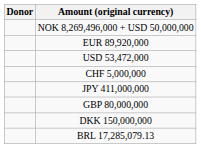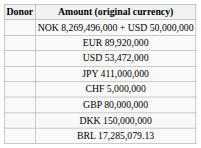rows swapped: CHF 5,000,000 <-> JPY 411,000,000
